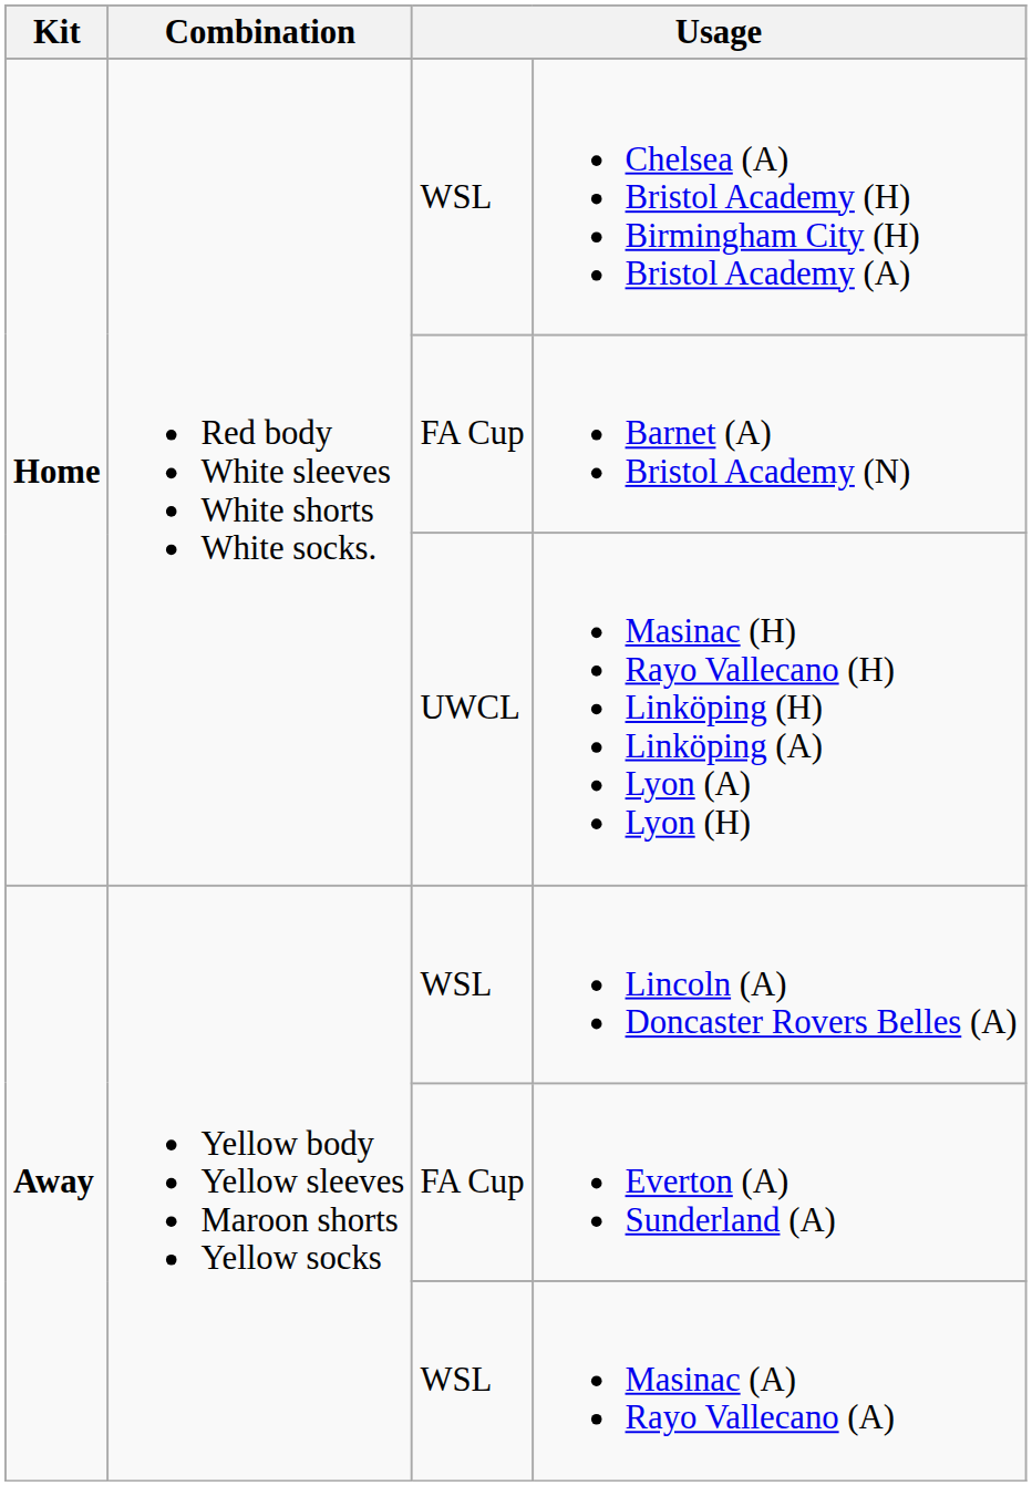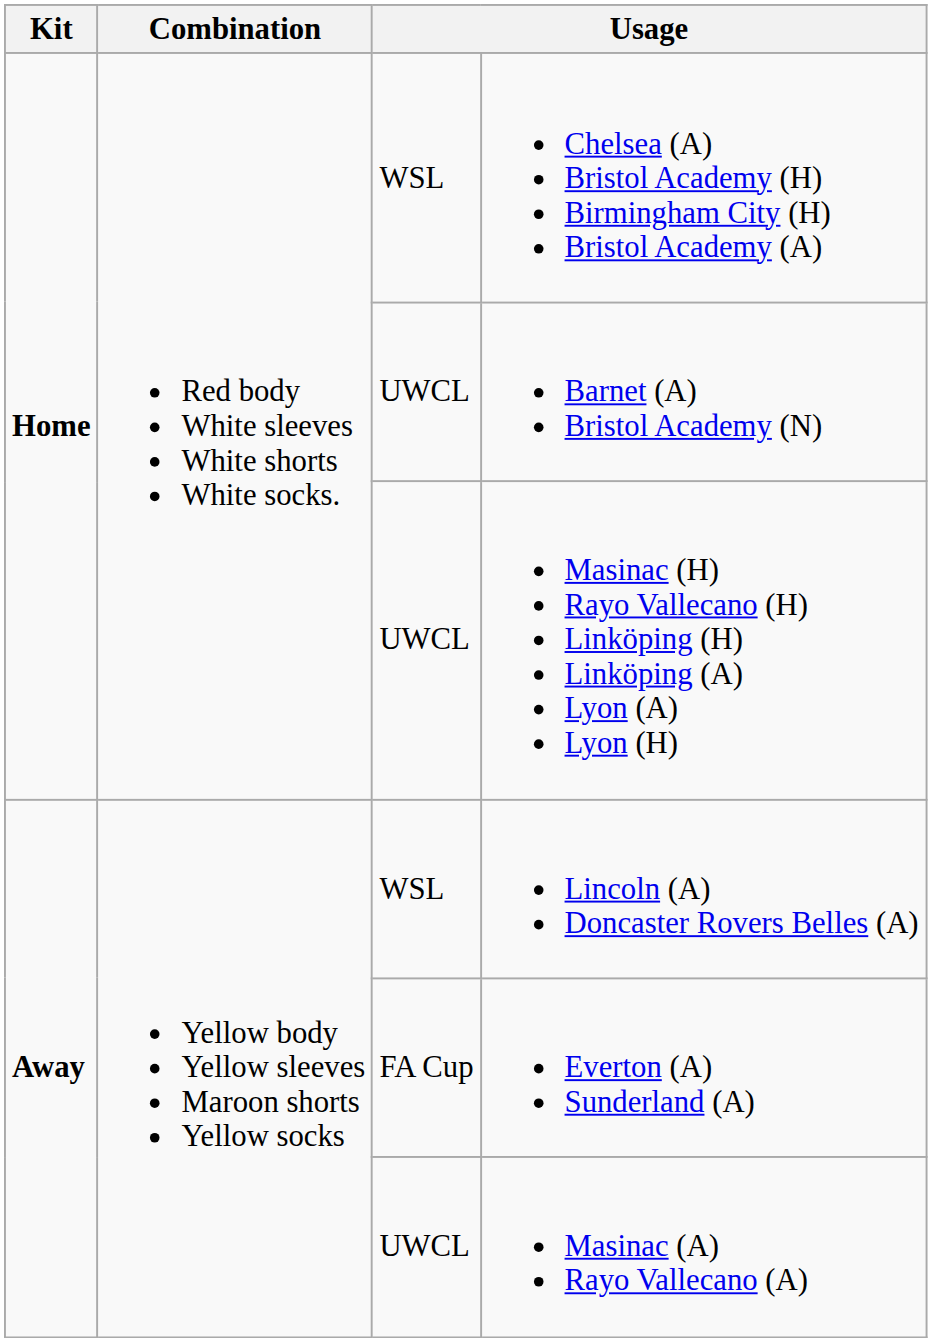Barnet (A) Bristol Academy (N) | column 3: FA Cup -> UWCL
Masinac (A) Rayo Vallecano (A) | column 3: WSL -> UWCL
